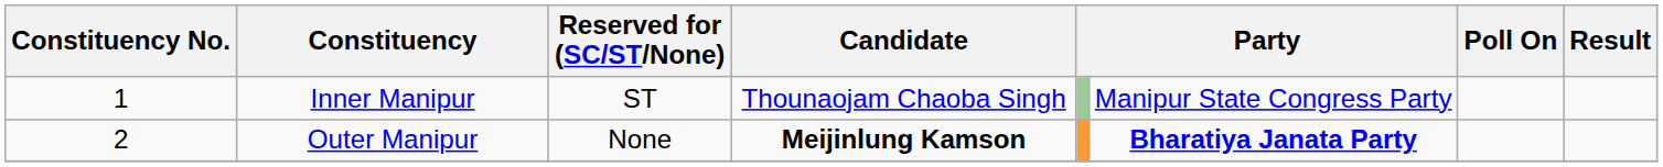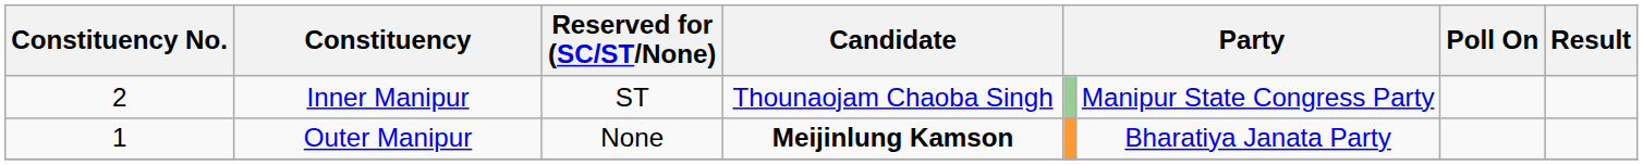Inner Manipur | Constituency No.: 1 -> 2
Outer Manipur | Constituency No.: 2 -> 1
Outer Manipur | column 6: bold -> normal
